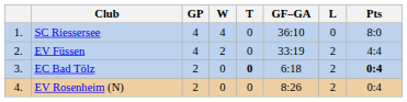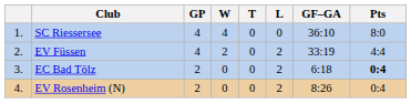columns swapped: L <-> GF–GA
EC Bad Tölz | T: bold -> normal
